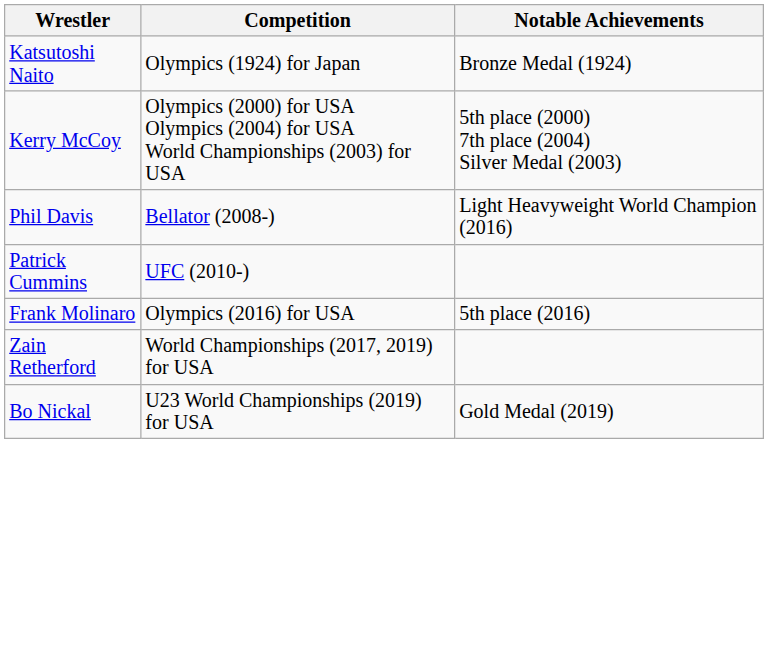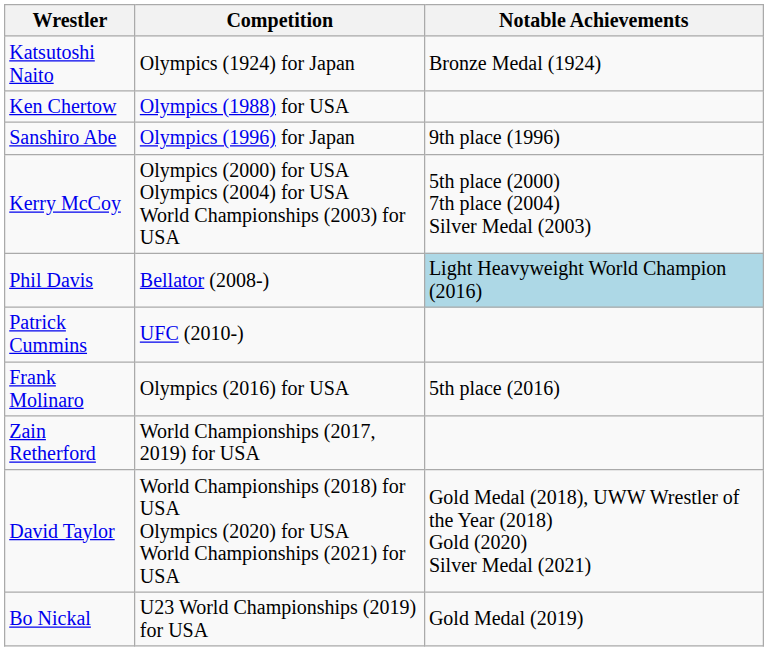+ row: Ken Chertow | Olympics (1988) for USA
+ row: Sanshiro Abe | Olympics (1996) for Japan | 9th place (1996)
Phil Davis | Notable Achievements: no background -> lightblue background
+ row: David Taylor | World Championships (2018) for USA Olympics (2020) for USA World Championships (2021) for USA | Gold Medal (2018), UWW Wrestler of the Year (2018) Gold (2020) Silver Medal (2021)
